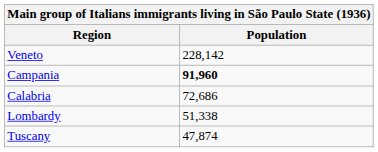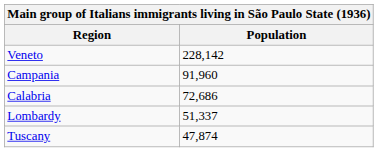Campania | Population: bold -> normal
Lombardy | Population: 51,338 -> 51,337
